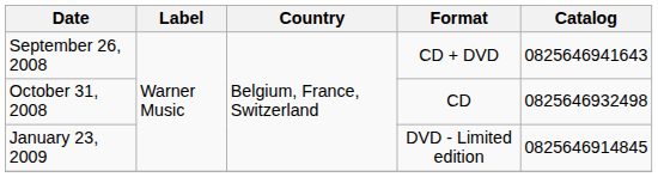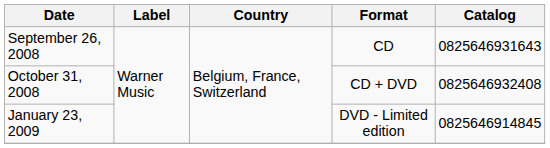September 26, 2008 | Format: CD + DVD -> CD
September 26, 2008 | Catalog: 0825646941643 -> 0825646931643
October 31, 2008 | Format: CD -> CD + DVD
October 31, 2008 | Catalog: 0825646932498 -> 0825646932408
